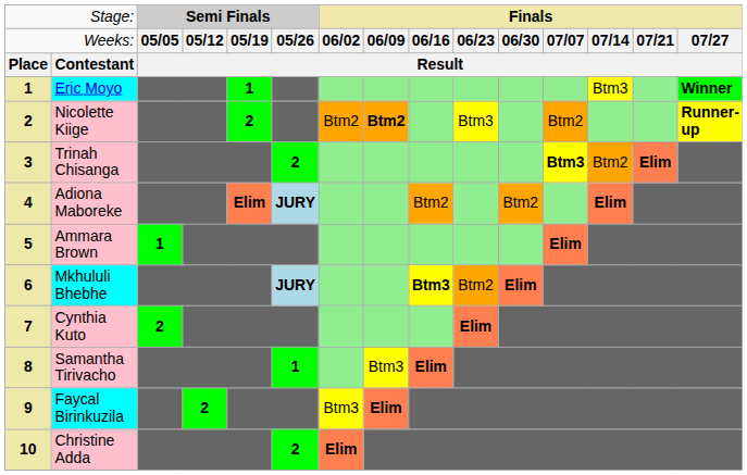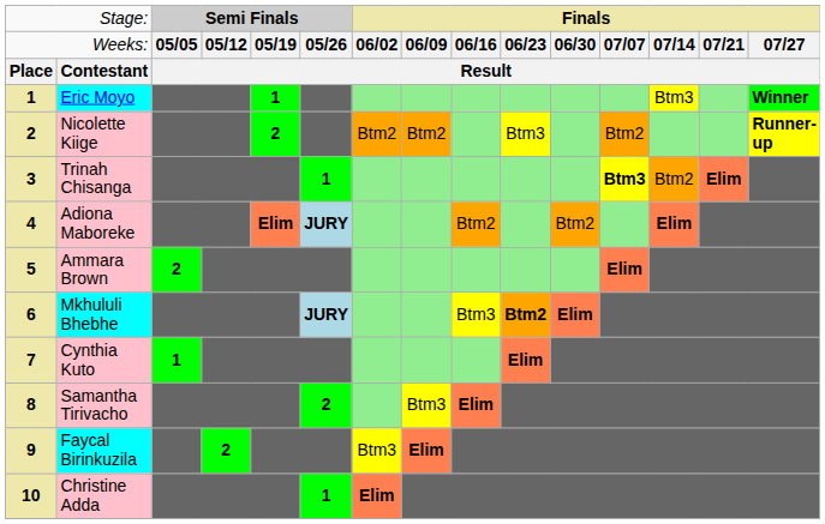Nicolette Kiige | column 8: bold -> normal
Trinah Chisanga | column 6: 2 -> 1
Ammara Brown | column 3: 1 -> 2
Mkhululi Bhebhe | column 9: bold -> normal
Mkhululi Bhebhe | column 10: normal -> bold
Cynthia Kuto | column 3: 2 -> 1
Samantha Tirivacho | column 6: 1 -> 2
Christine Adda | column 6: 2 -> 1
